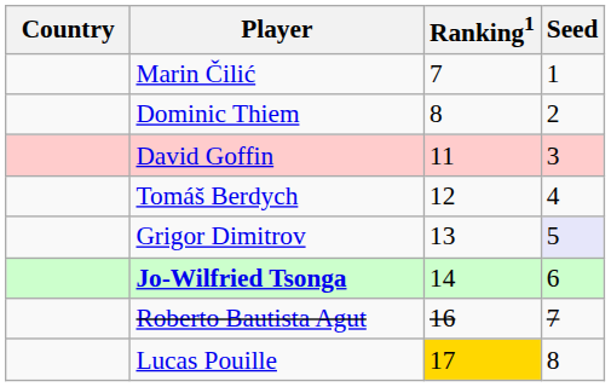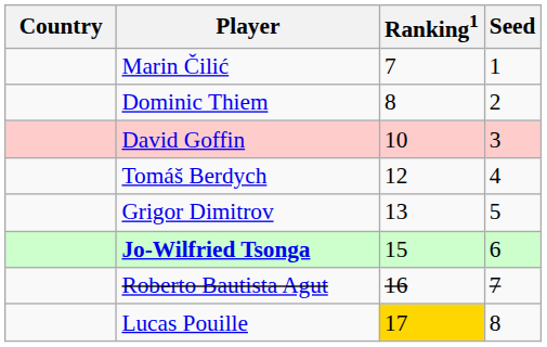David Goffin | Ranking1: 11 -> 10
Grigor Dimitrov | Seed: lavender background -> no background
Jo-Wilfried Tsonga | Ranking1: 14 -> 15
